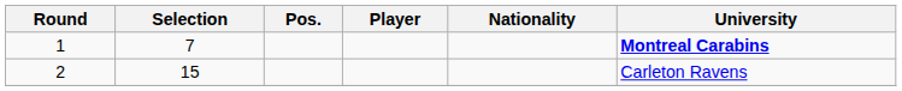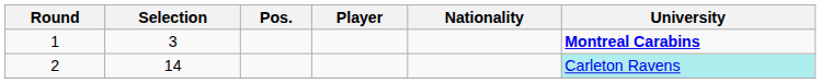1 | Selection: 7 -> 3
2 | Selection: 15 -> 14
2 | University: no background -> paleturquoise background
